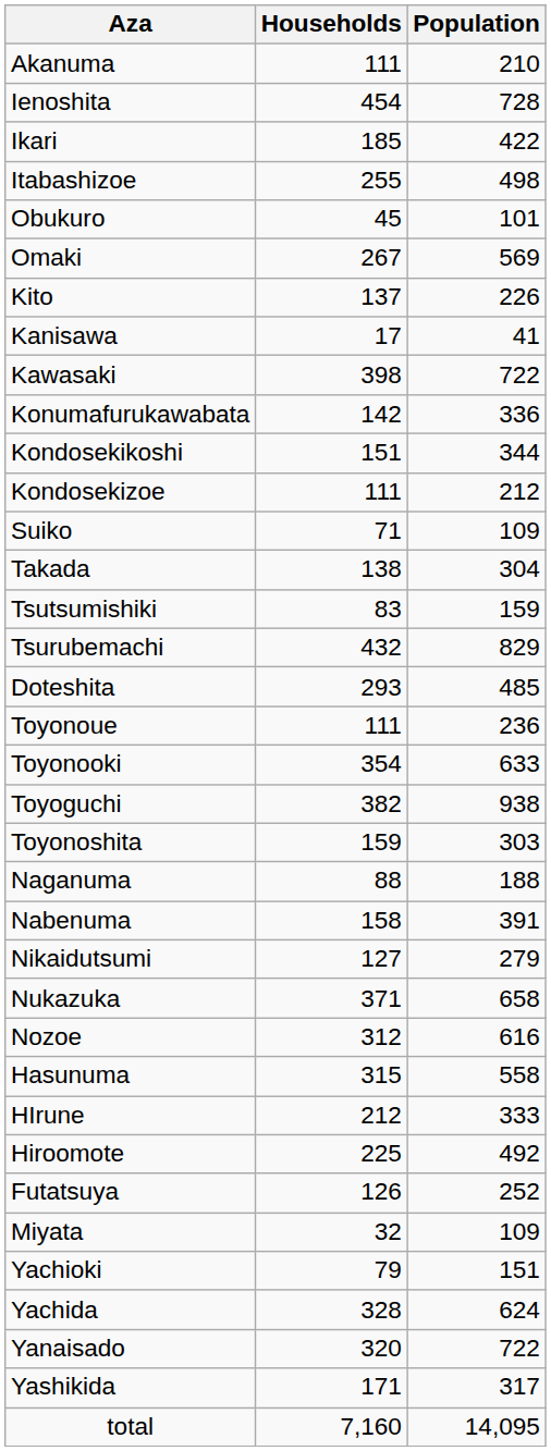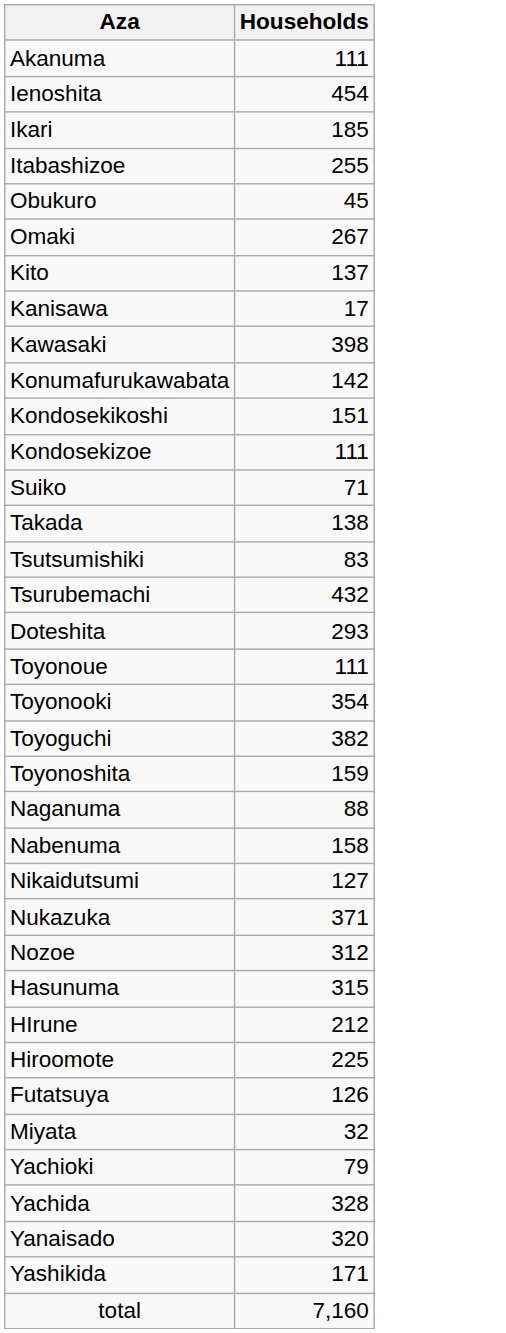- column: Population | 210 | 728 | 422 | 498 | 101 | 569 | 226 | 41 | 722 | 336 | 344 | 212 | 109 | 304 | 159 | 829 | 485 | 236 | 633 | 938 | 303 | 188 | 391 | 279 | 658 | 616 | 558 | 333 | 492 | 252 | 109 | 151 | 624 | 722 | 317 | 14,095
